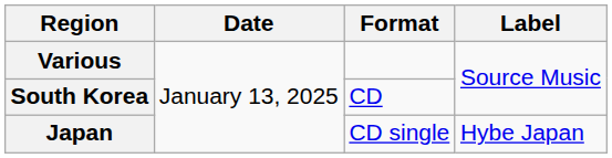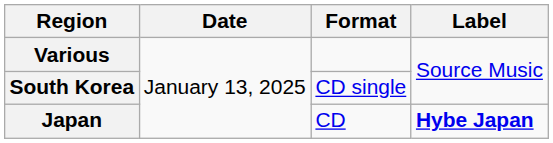South Korea | Format: CD -> CD single
Japan | Format: CD single -> CD
Japan | Label: normal -> bold
